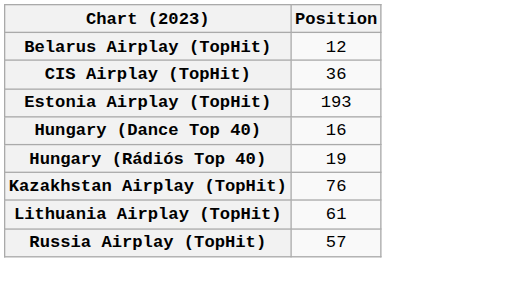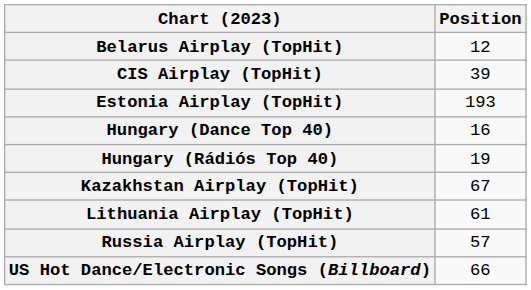CIS Airplay (TopHit) | Position: 36 -> 39
Kazakhstan Airplay (TopHit) | Position: 76 -> 67
+ row: US Hot Dance/Electronic Songs (Billboard) | 66
